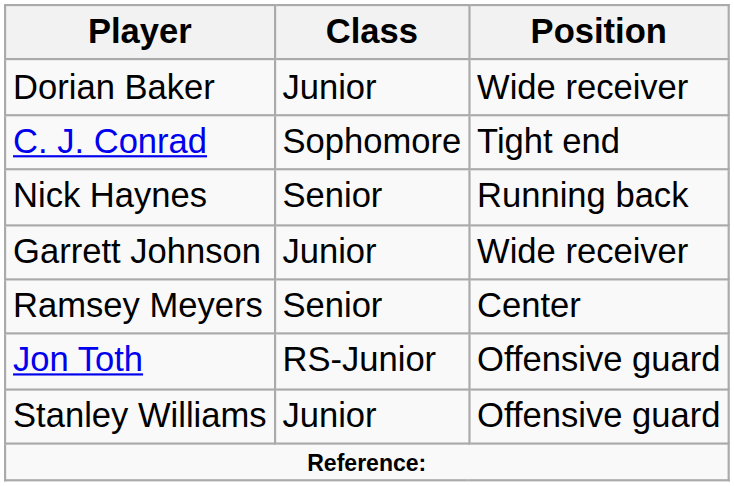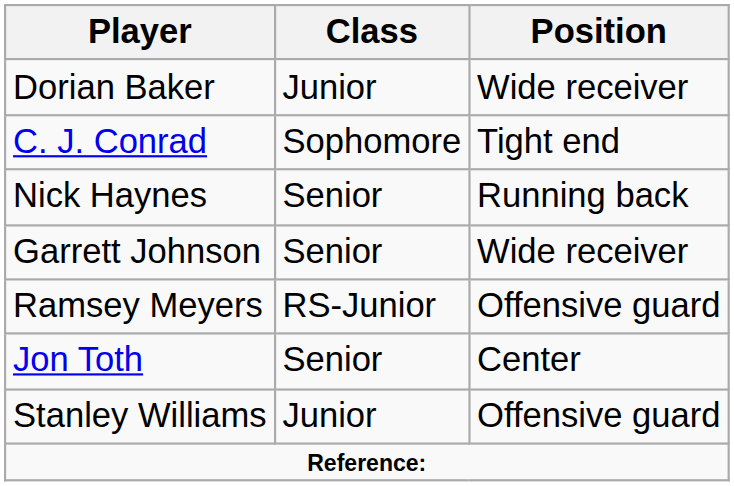Garrett Johnson | Class: Junior -> Senior
Ramsey Meyers | Class: Senior -> RS-Junior
Ramsey Meyers | Position: Center -> Offensive guard
Jon Toth | Class: RS-Junior -> Senior
Jon Toth | Position: Offensive guard -> Center
